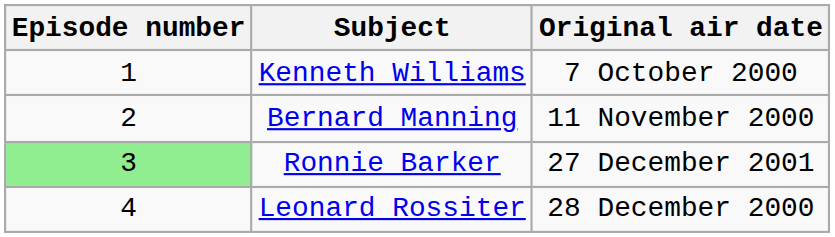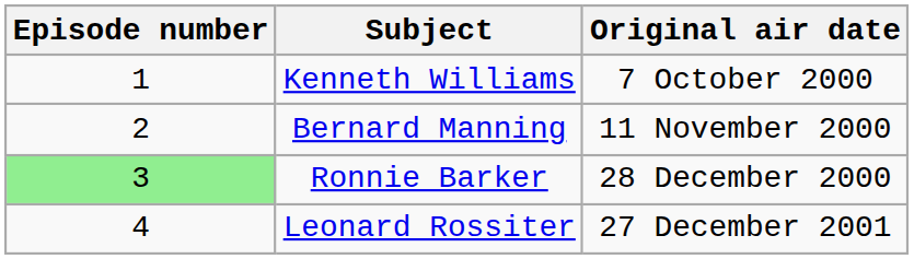Ronnie Barker | Original air date: 27 December 2001 -> 28 December 2000
Leonard Rossiter | Original air date: 28 December 2000 -> 27 December 2001
